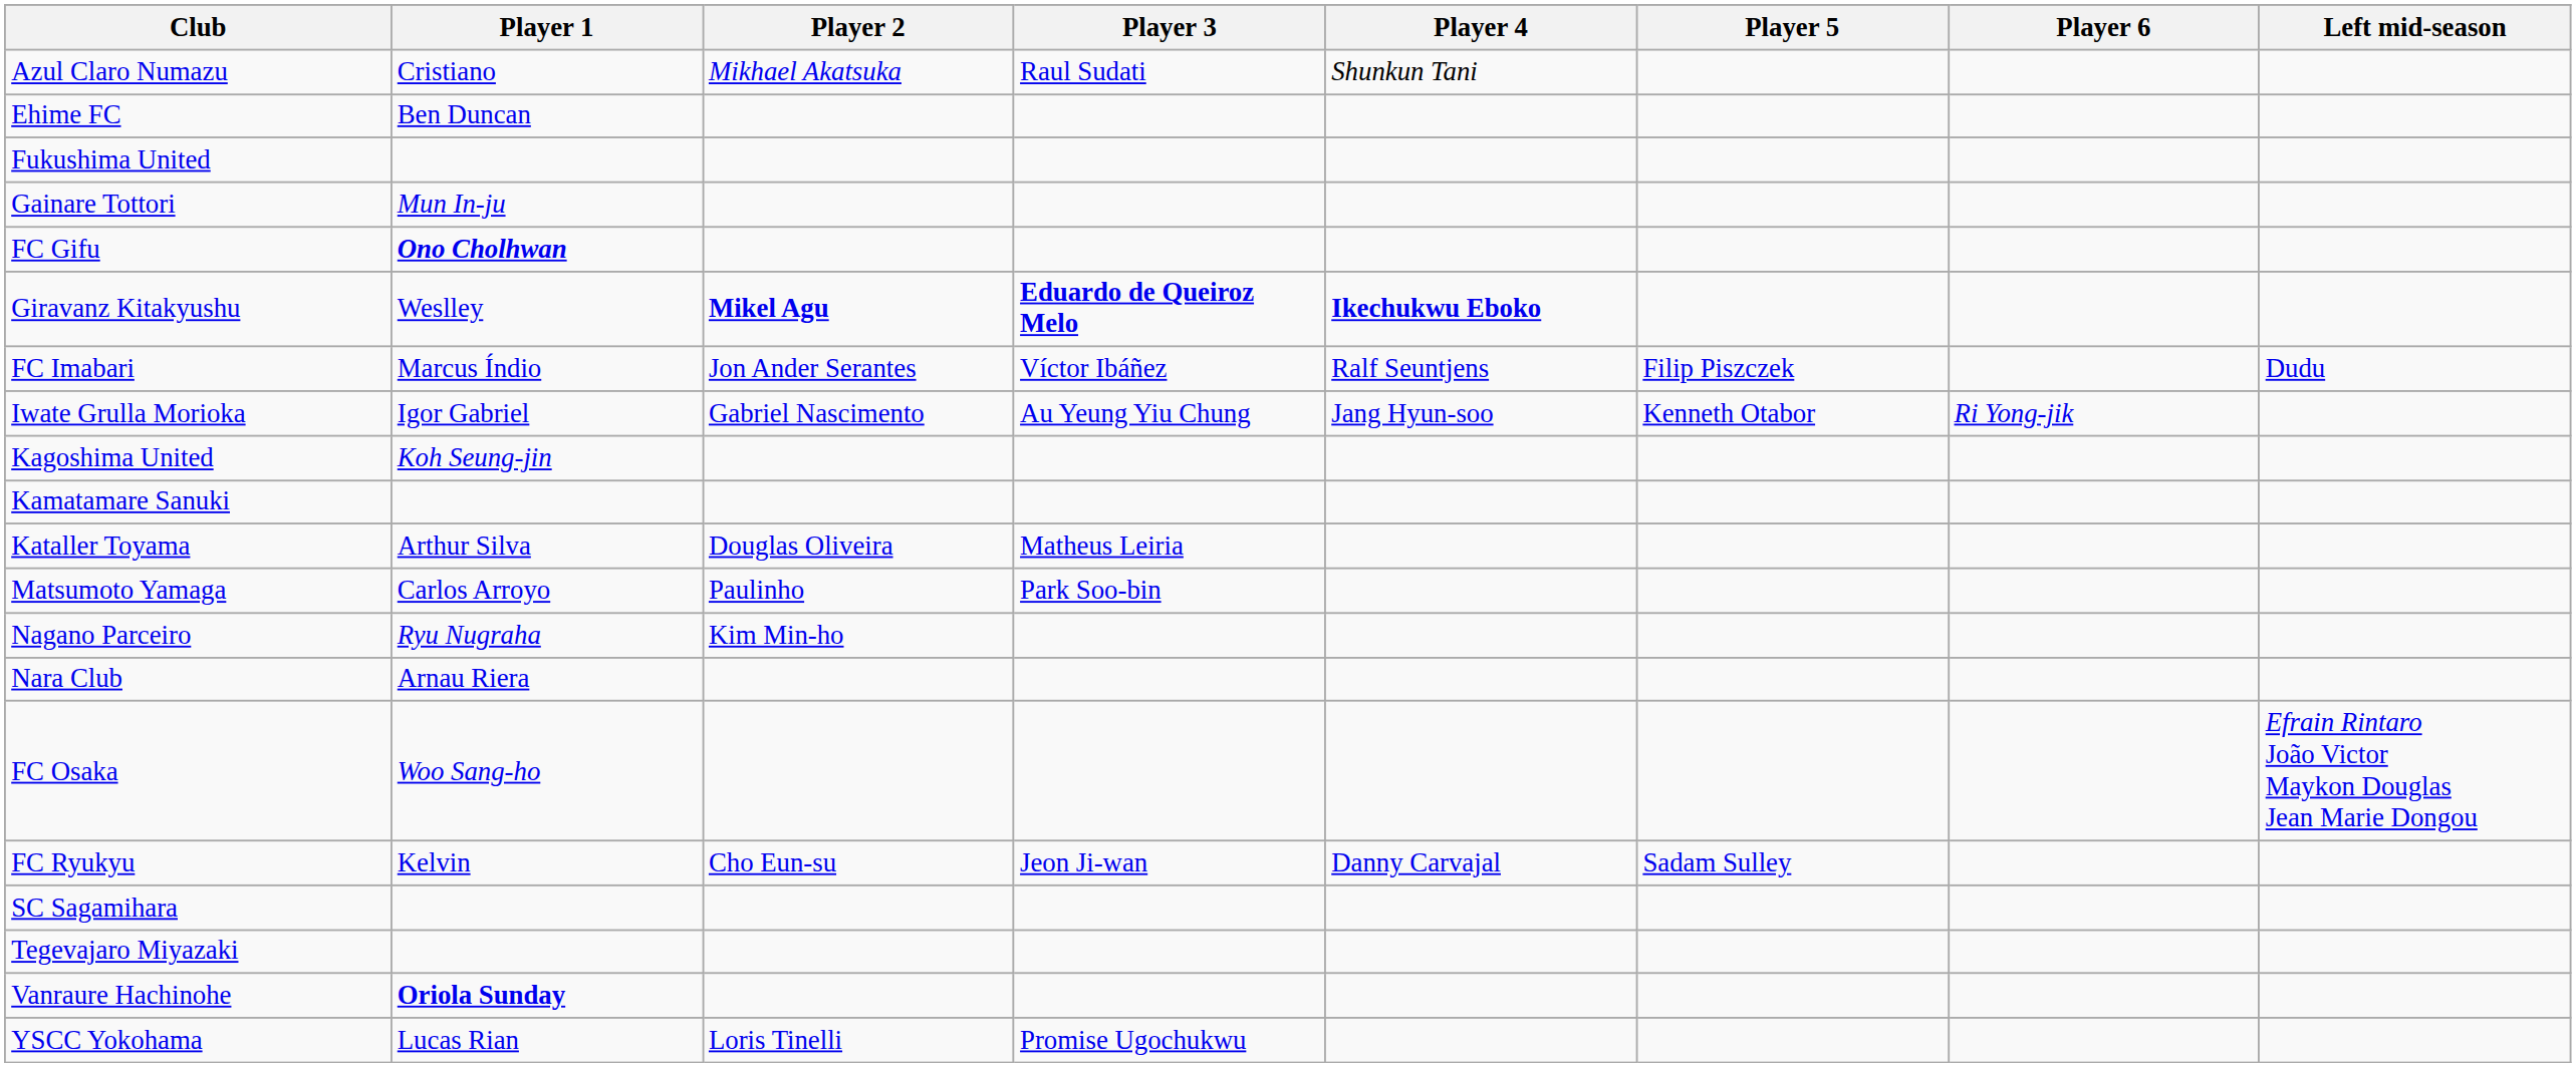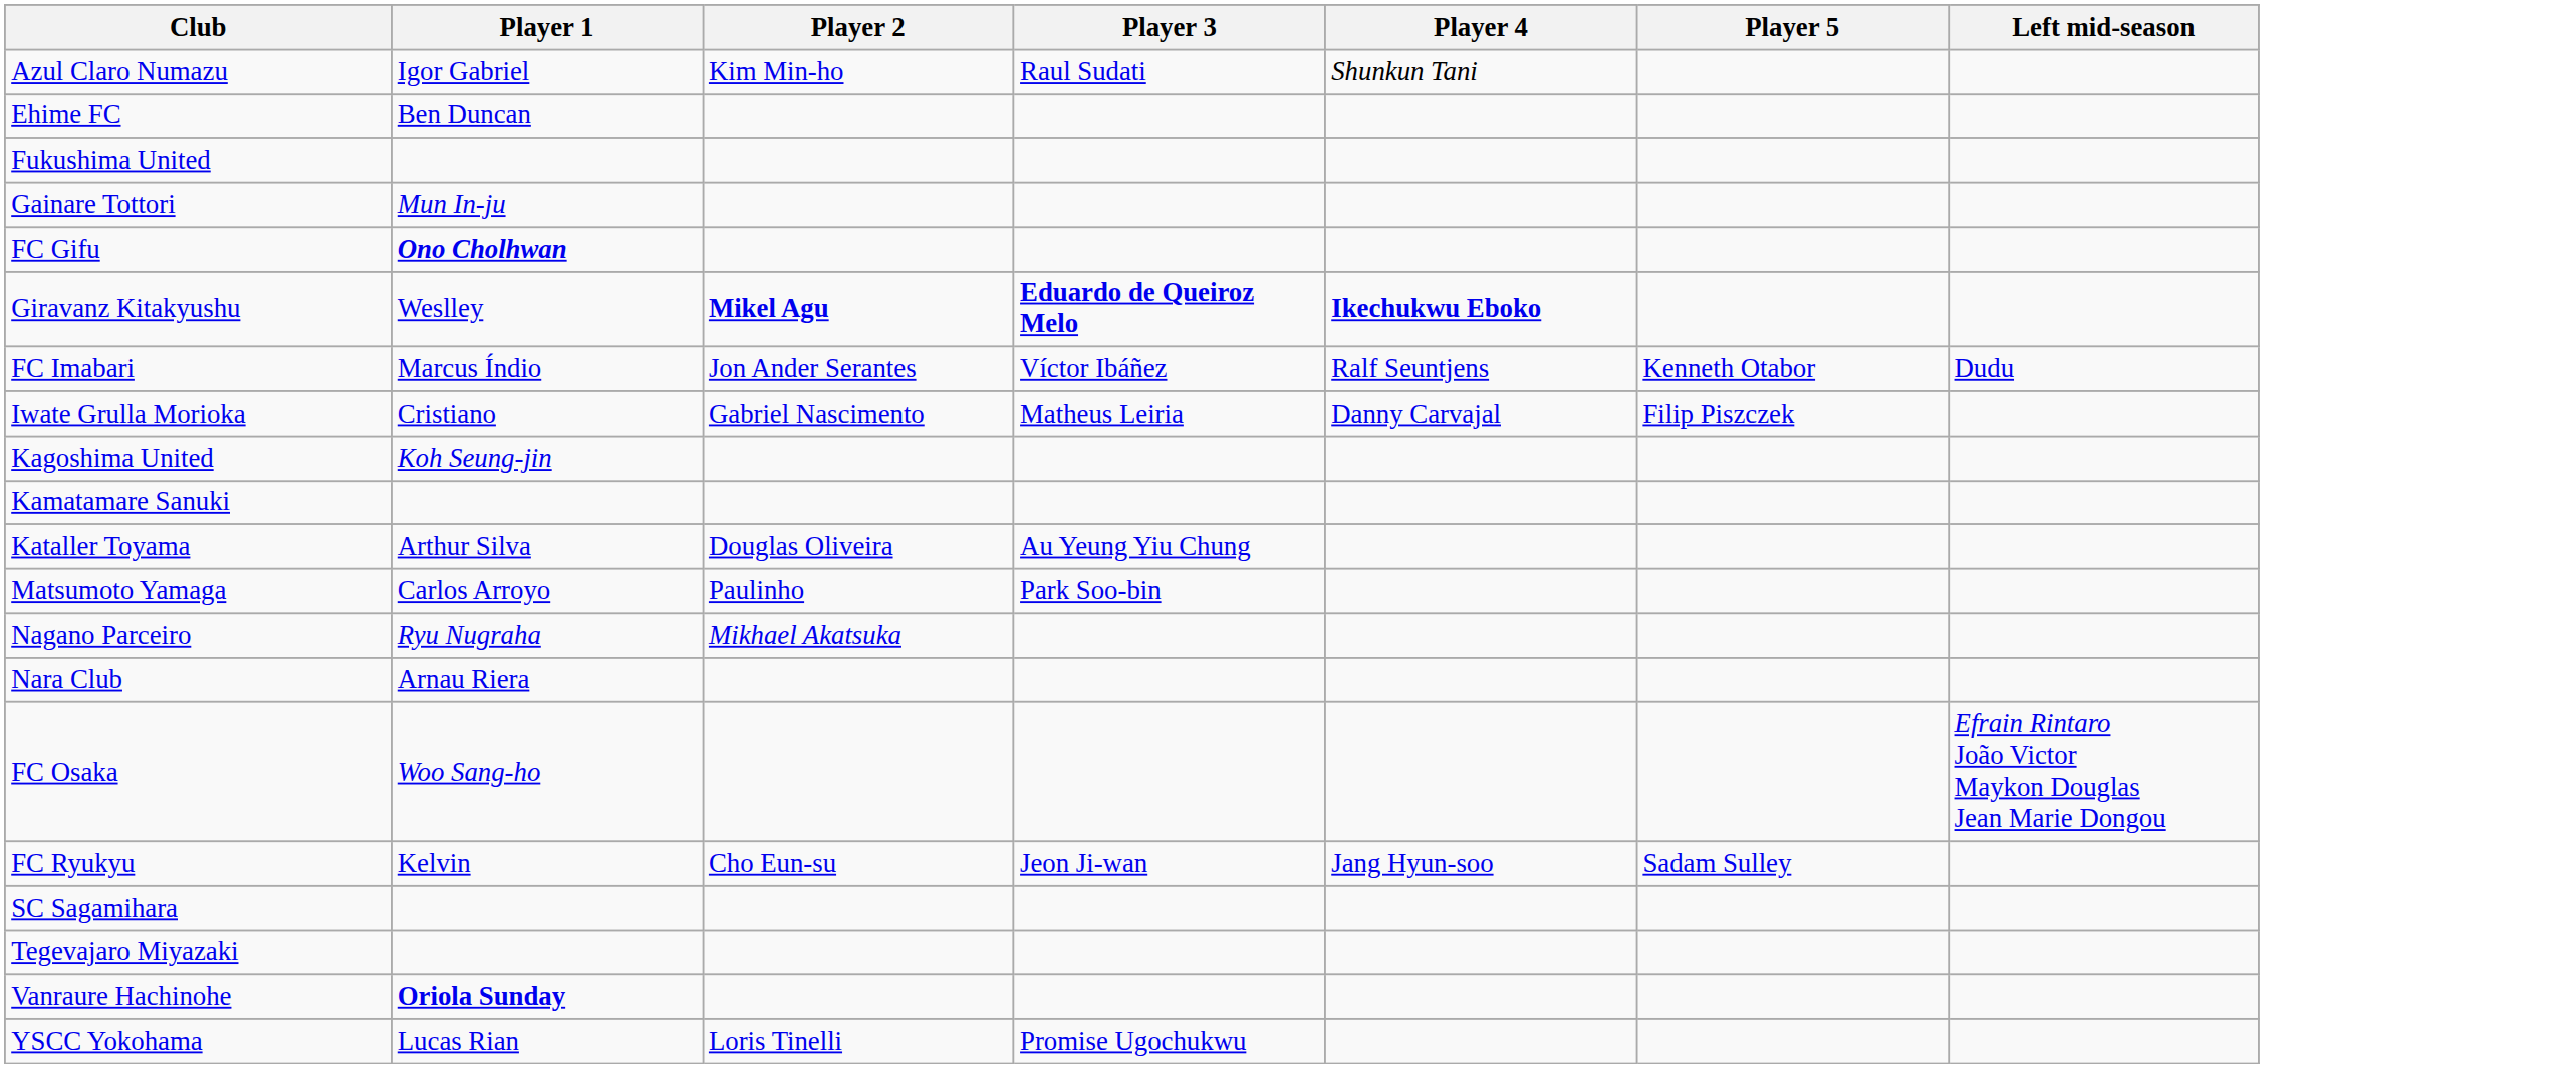- column: Player 6 | Ri Yong-jik
Azul Claro Numazu | Player 1: Cristiano -> Igor Gabriel
Azul Claro Numazu | Player 2: Mikhael Akatsuka -> Kim Min-ho
FC Imabari | Player 5: Filip Piszczek -> Kenneth Otabor
Iwate Grulla Morioka | Player 1: Igor Gabriel -> Cristiano
Iwate Grulla Morioka | Player 3: Au Yeung Yiu Chung -> Matheus Leiria
Iwate Grulla Morioka | Player 4: Jang Hyun-soo -> Danny Carvajal
Iwate Grulla Morioka | Player 5: Kenneth Otabor -> Filip Piszczek
Kataller Toyama | Player 3: Matheus Leiria -> Au Yeung Yiu Chung
Nagano Parceiro | Player 2: Kim Min-ho -> Mikhael Akatsuka
FC Ryukyu | Player 4: Danny Carvajal -> Jang Hyun-soo
